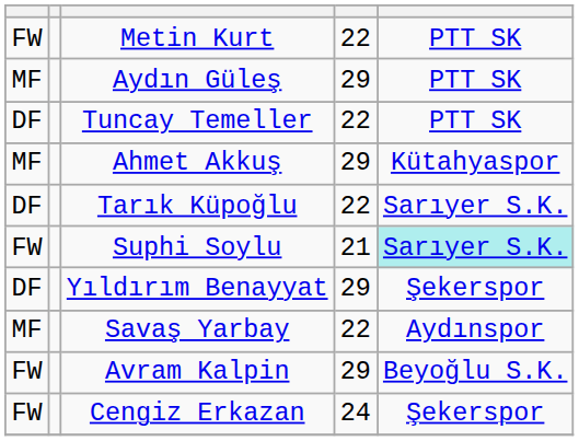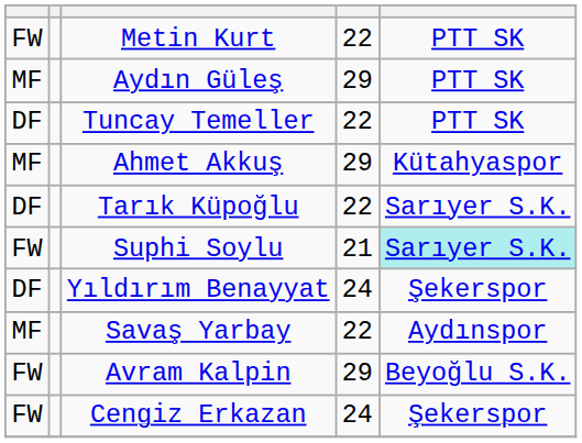Yıldırım Benayyat | column 4: 29 -> 24
